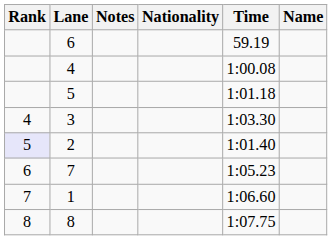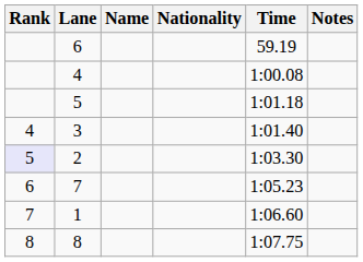columns swapped: Name <-> Notes
3 | Time: 1:03.30 -> 1:01.40
2 | Time: 1:01.40 -> 1:03.30
